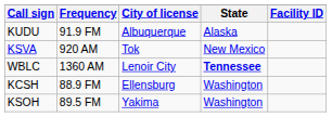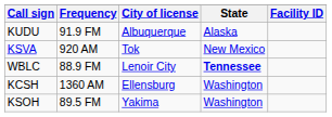WBLC | Frequency: 1360 AM -> 88.9 FM
KCSH | Frequency: 88.9 FM -> 1360 AM
